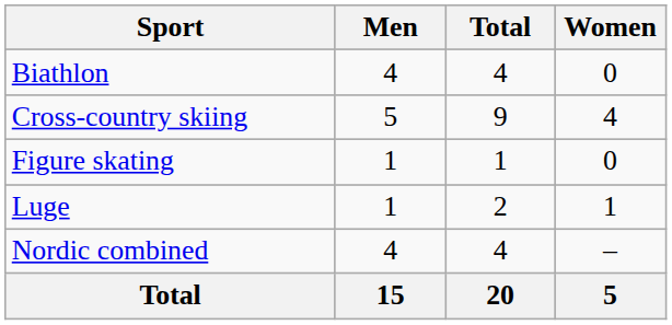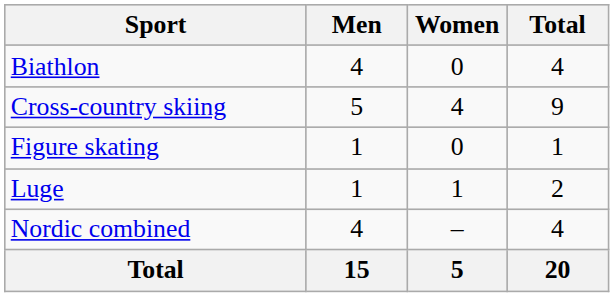columns swapped: Women <-> Total
